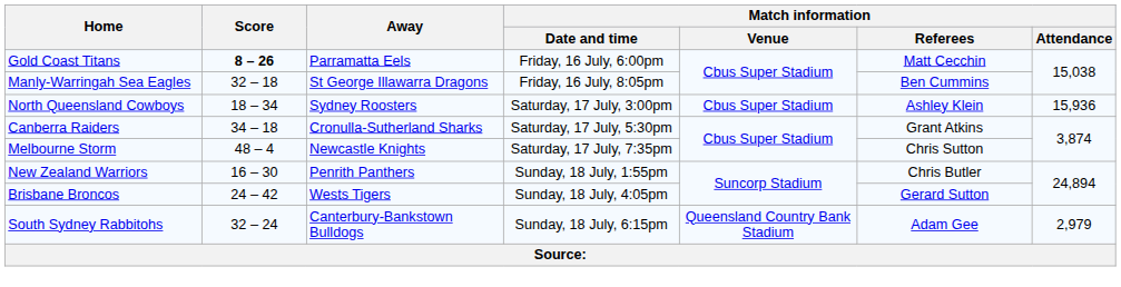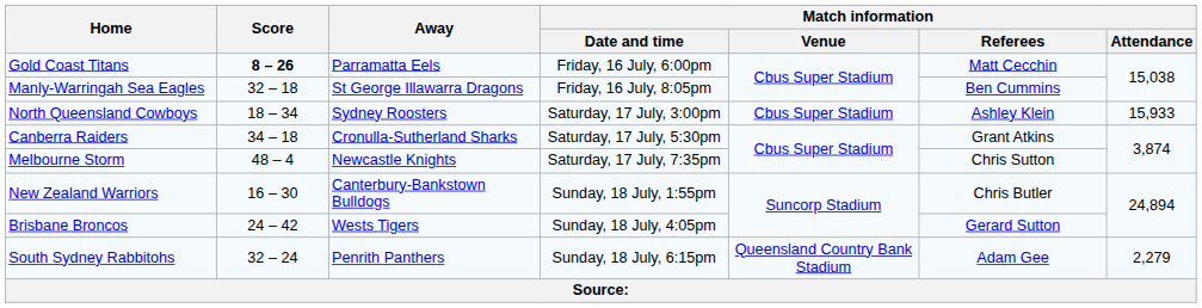North Queensland Cowboys | Match information / Attendance: 15,936 -> 15,933
New Zealand Warriors | Away: Penrith Panthers -> Canterbury-Bankstown Bulldogs
South Sydney Rabbitohs | Away: Canterbury-Bankstown Bulldogs -> Penrith Panthers
South Sydney Rabbitohs | Match information / Attendance: 2,979 -> 2,279
